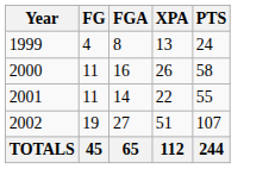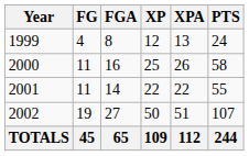+ column: XP | 12 | 25 | 22 | 50 | 109
